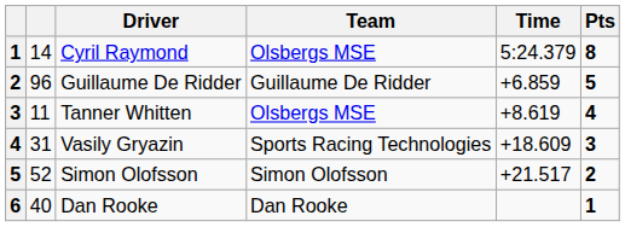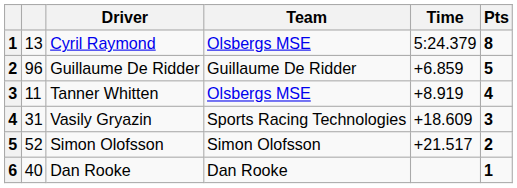Cyril Raymond | column 2: 14 -> 13
Tanner Whitten | Time: +8.619 -> +8.919
